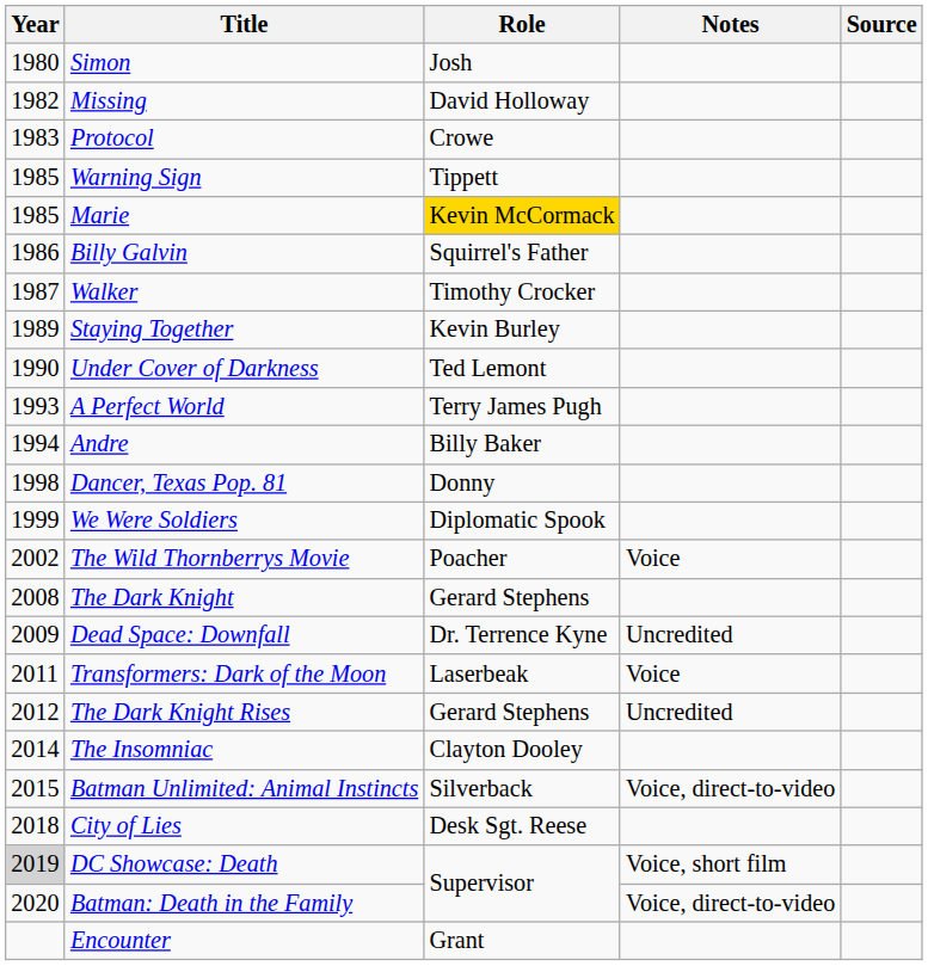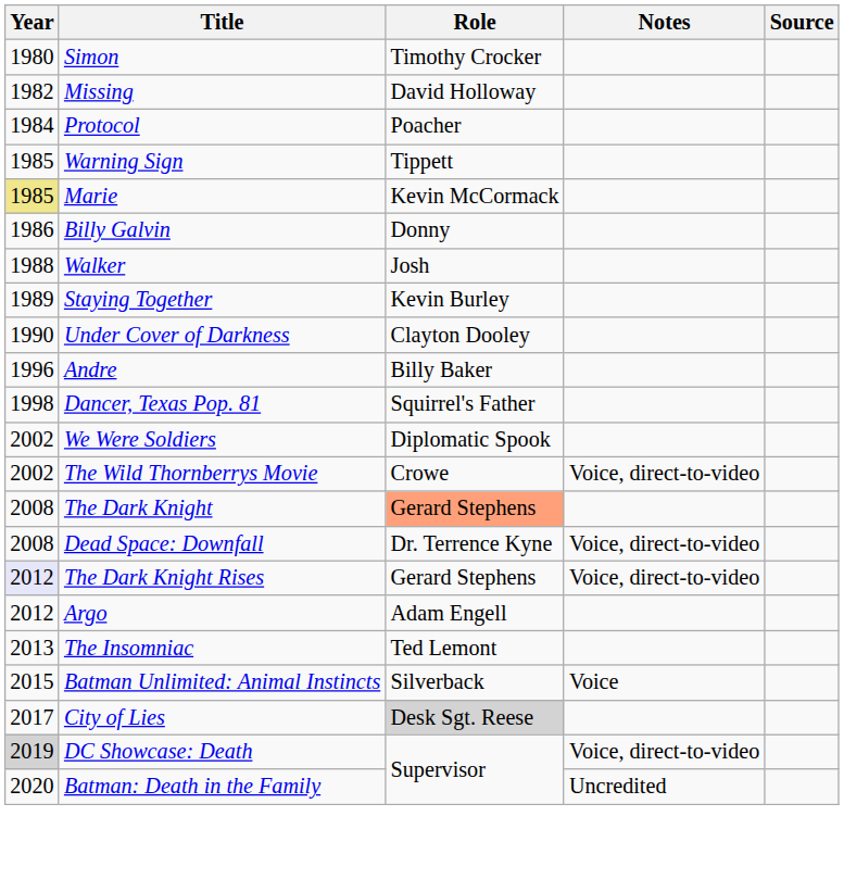Simon | Role: Josh -> Timothy Crocker
Protocol | Year: 1983 -> 1984
Protocol | Role: Crowe -> Poacher
Marie | Year: no background -> khaki background
Marie | Role: gold background -> no background
Billy Galvin | Role: Squirrel's Father -> Donny
Walker | Year: 1987 -> 1988
Walker | Role: Timothy Crocker -> Josh
Under Cover of Darkness | Role: Ted Lemont -> Clayton Dooley
- row: 1993 | A Perfect World | Terry James Pugh
Andre | Year: 1994 -> 1996
Dancer, Texas Pop. 81 | Role: Donny -> Squirrel's Father
We Were Soldiers | Year: 1999 -> 2002
The Wild Thornberrys Movie | Role: Poacher -> Crowe
The Wild Thornberrys Movie | Notes: Voice -> Voice, direct-to-video
The Dark Knight | Role: no background -> lightsalmon background
Dead Space: Downfall | Year: 2009 -> 2008
Dead Space: Downfall | Notes: Uncredited -> Voice, direct-to-video
- row: 2011 | Transformers: Dark of the Moon | Laserbeak | Voice
The Dark Knight Rises | Year: no background -> lavender background
The Dark Knight Rises | Notes: Uncredited -> Voice, direct-to-video
+ row: 2012 | Argo | Adam Engell
The Insomniac | Year: 2014 -> 2013
The Insomniac | Role: Clayton Dooley -> Ted Lemont
Batman Unlimited: Animal Instincts | Notes: Voice, direct-to-video -> Voice
City of Lies | Year: 2018 -> 2017
City of Lies | Role: no background -> lightgrey background
DC Showcase: Death | Notes: Voice, short film -> Voice, direct-to-video
Batman: Death in the Family | Notes: Voice, direct-to-video -> Uncredited
- row: Encounter | Grant
